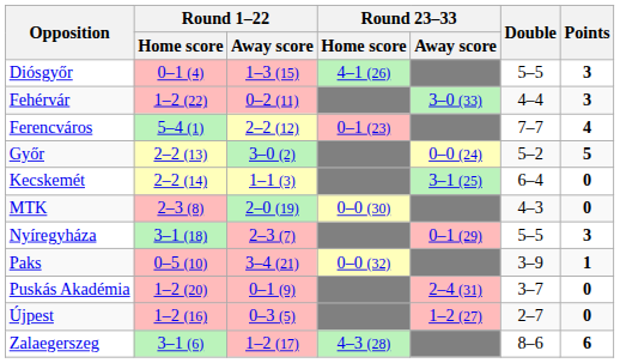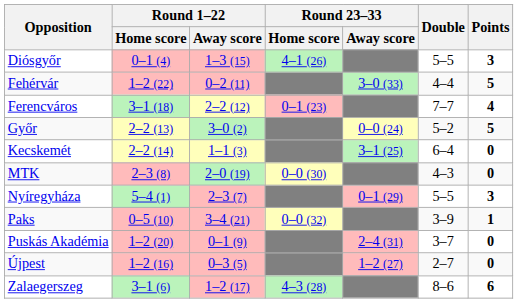Fehérvár | Points: 3 -> 5
Ferencváros | Round 1–22 / Home score: 5–4 (1) -> 3–1 (18)
Nyíregyháza | Round 1–22 / Home score: 3–1 (18) -> 5–4 (1)
